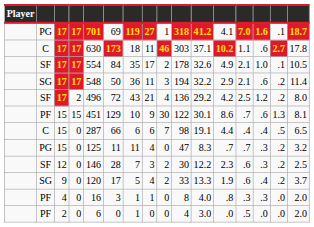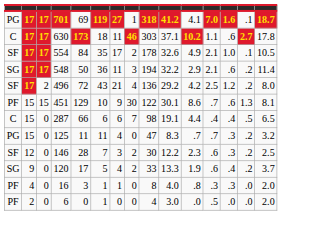- column: Player
